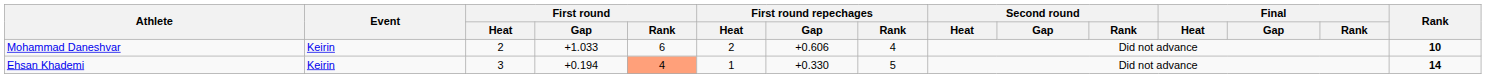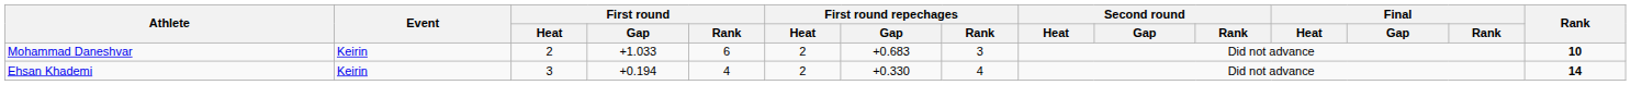Mohammad Daneshvar | First round repechages / Gap: +0.606 -> +0.683
Mohammad Daneshvar | First round repechages / Rank: 4 -> 3
Ehsan Khademi | First round / Rank: lightsalmon background -> no background
Ehsan Khademi | First round repechages / Heat: 1 -> 2
Ehsan Khademi | First round repechages / Rank: 5 -> 4
